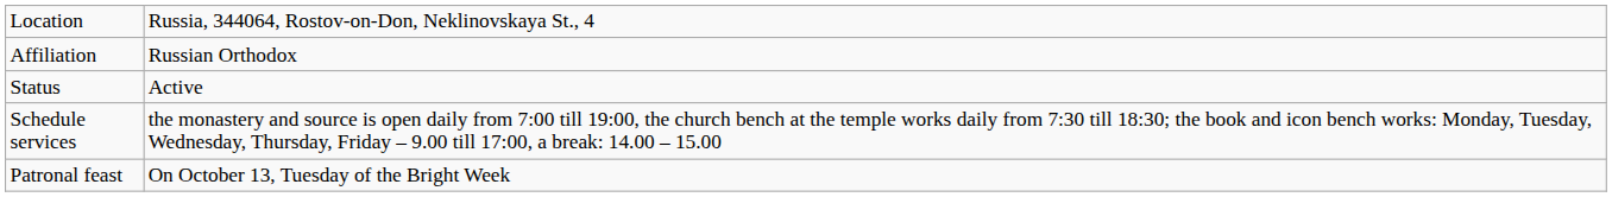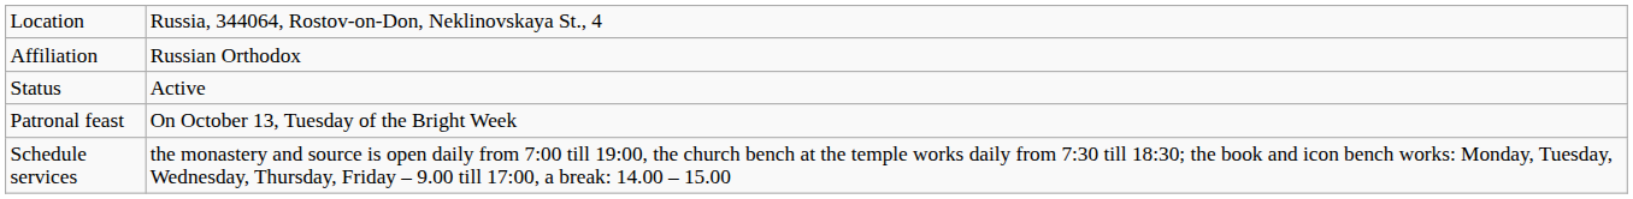rows swapped: Schedule services <-> Patronal feast
